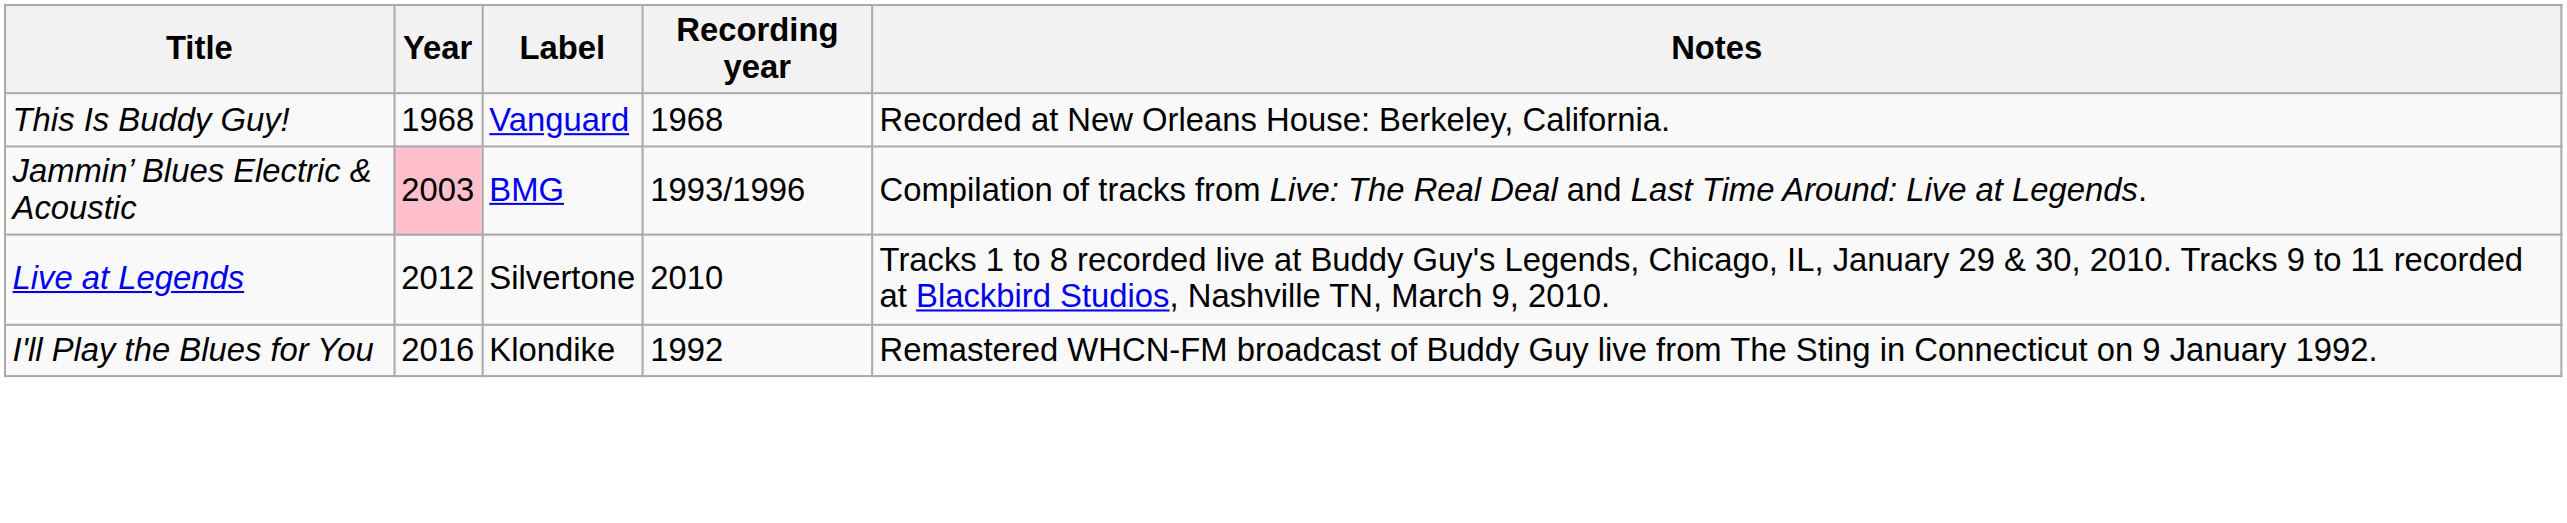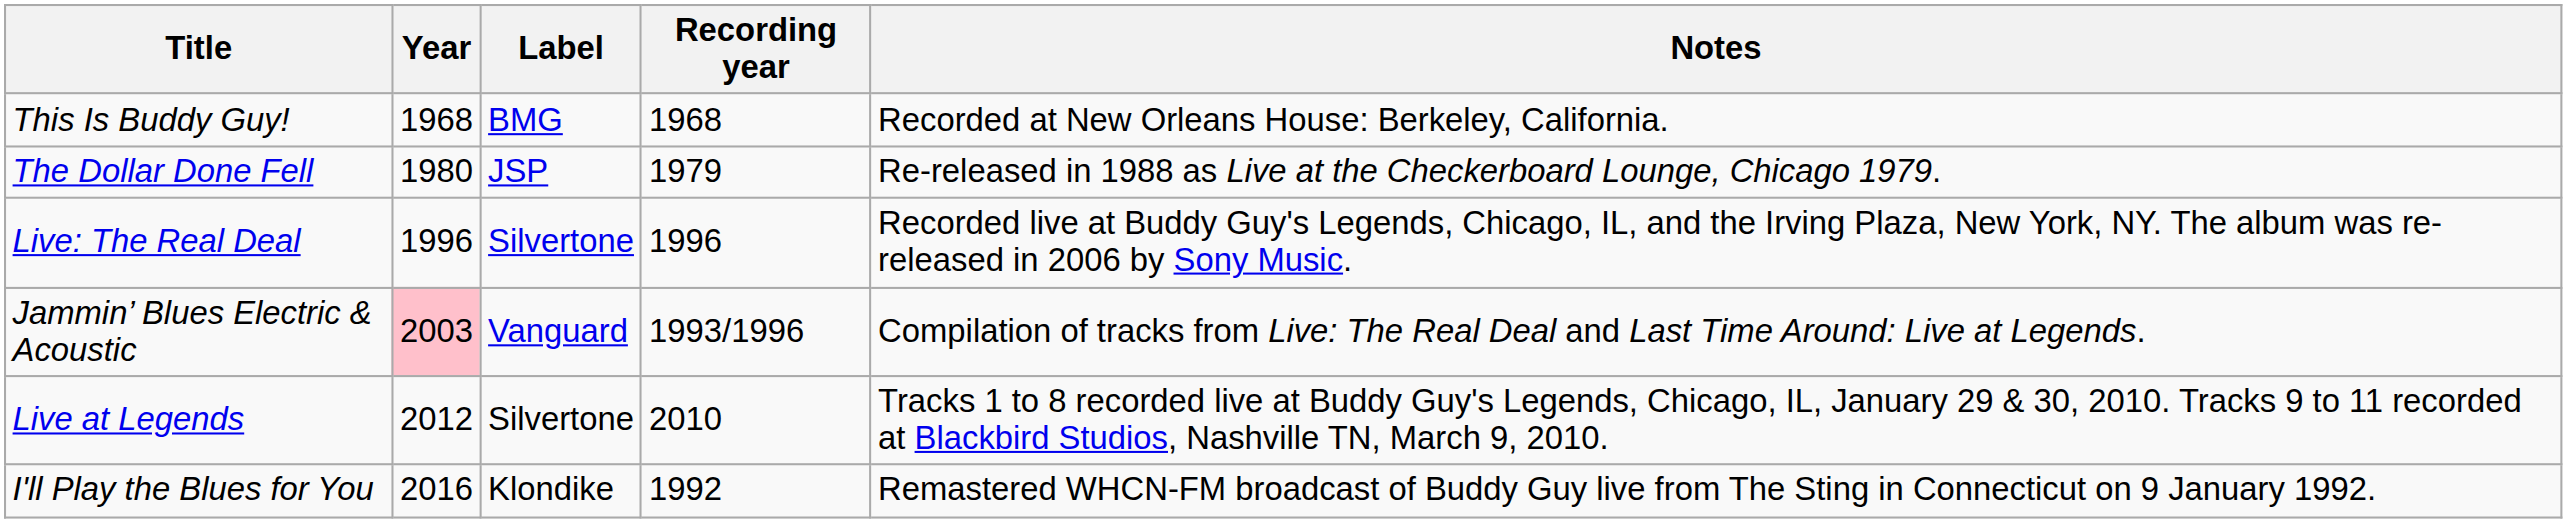This Is Buddy Guy! | Label: Vanguard -> BMG
+ row: The Dollar Done Fell | 1980 | JSP | 1979 | Re-released in 1988 as Live at the Checkerboard Lounge, Chicago 1979.
+ row: Live: The Real Deal | 1996 | Silvertone | 1996 | Recorded live at Buddy Guy's Legends, Chicago, IL, and the Irving Plaza, New York, NY. The album was re-released in 2006 by Sony Music.
Jammin’ Blues Electric & Acoustic | Label: BMG -> Vanguard
